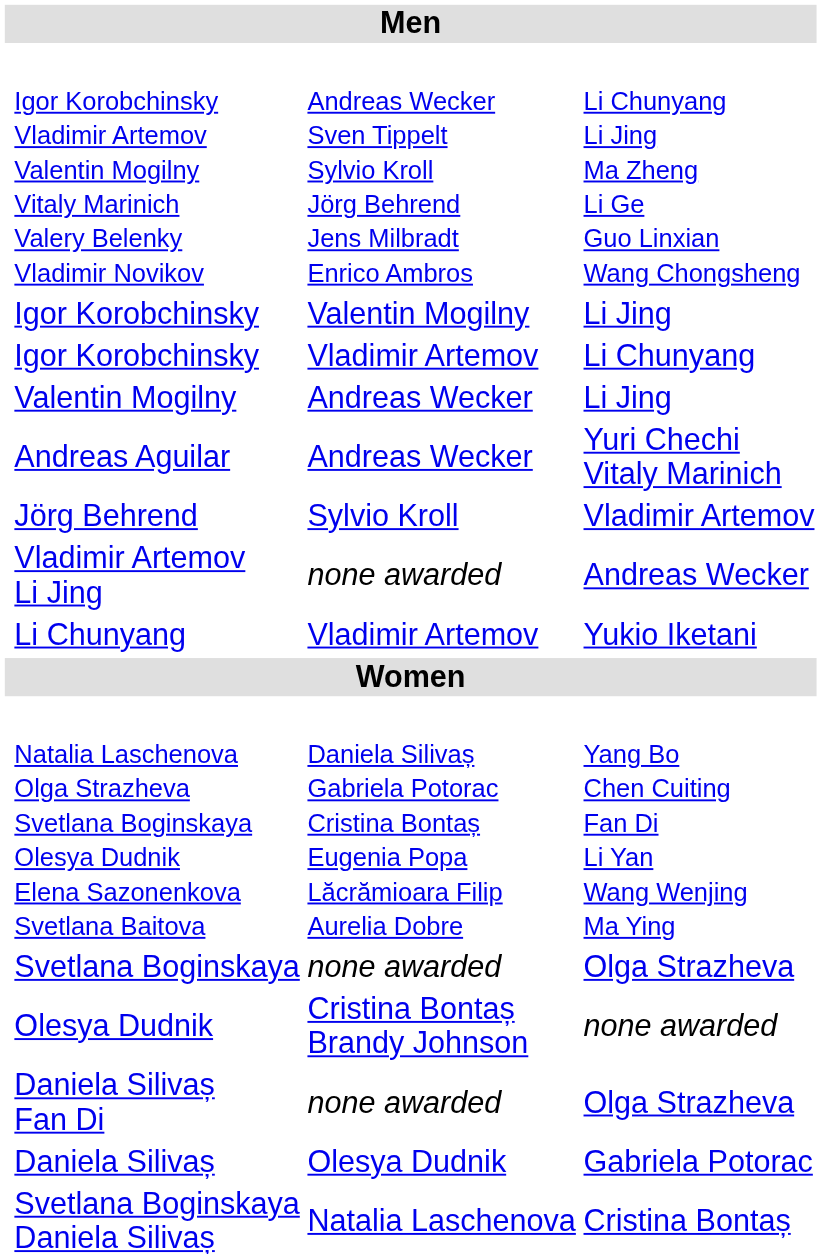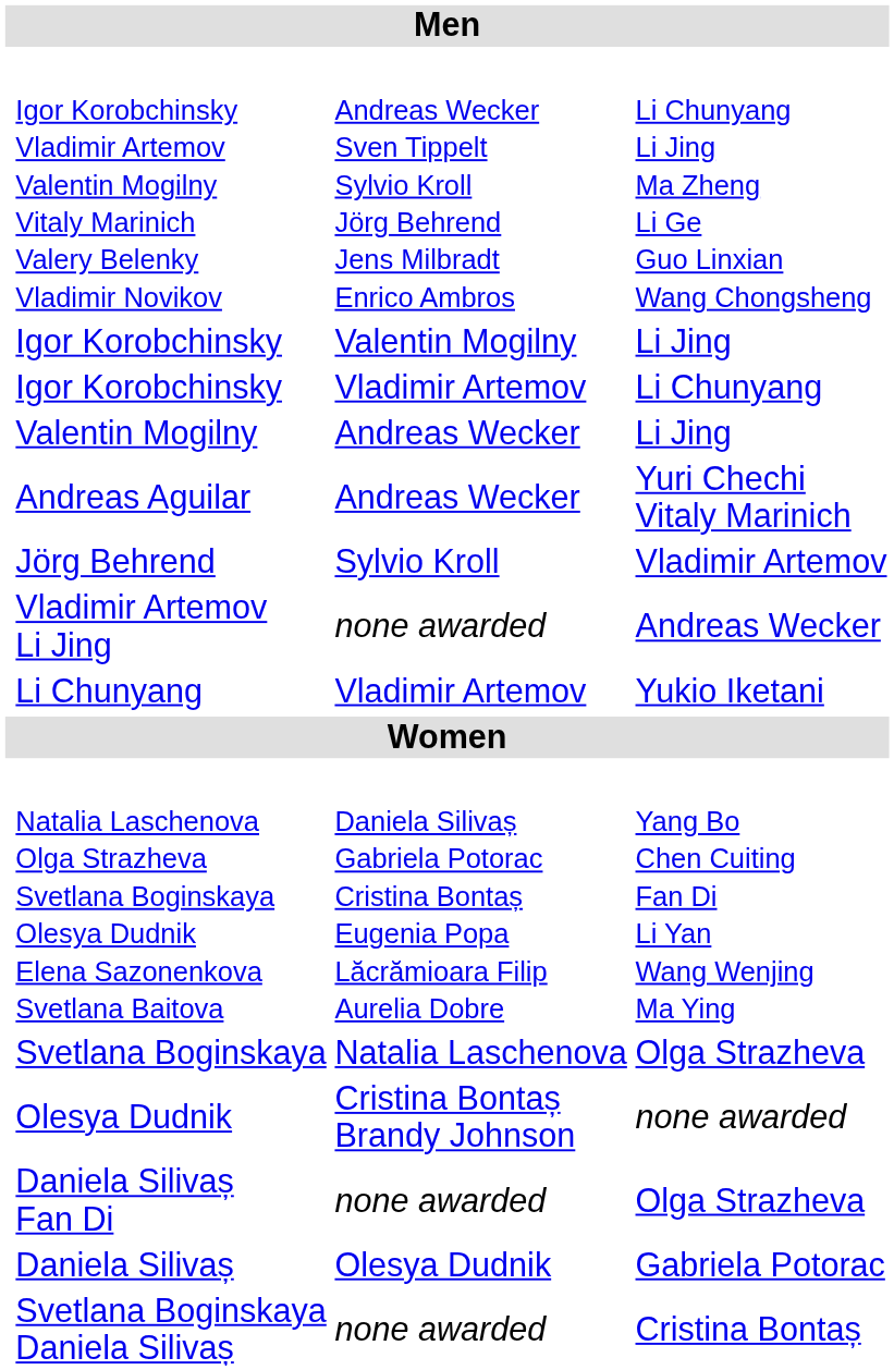Svetlana Boginskaya | column 3: none awarded -> Natalia Laschenova
Svetlana Boginskaya Daniela Silivaș | column 3: Natalia Laschenova -> none awarded
